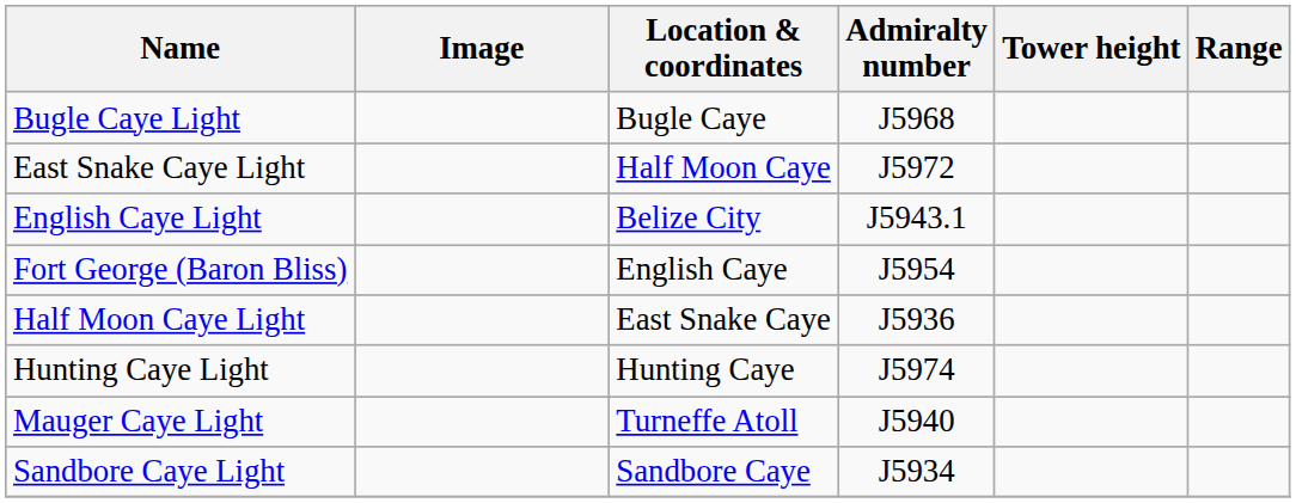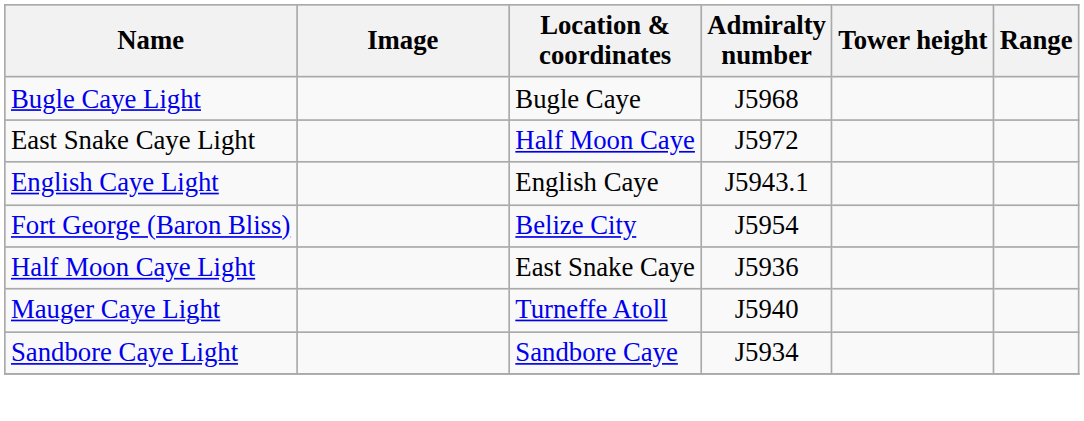English Caye Light | Location & coordinates: Belize City -> English Caye
Fort George (Baron Bliss) | Location & coordinates: English Caye -> Belize City
- row: Hunting Caye Light | Hunting Caye | J5974
